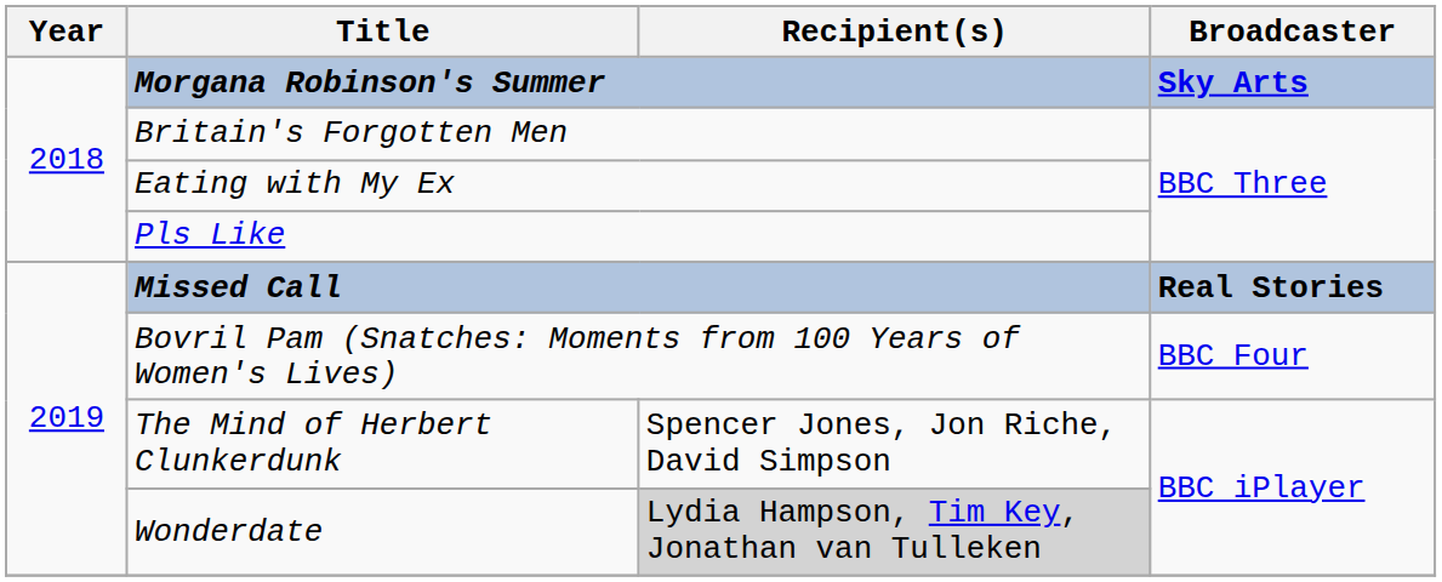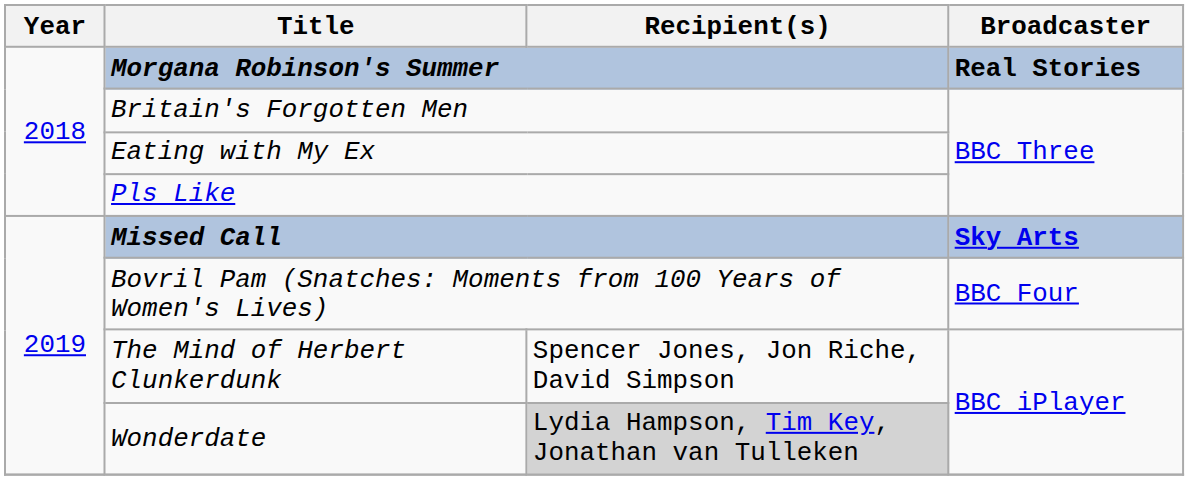Morgana Robinson's Summer | Broadcaster: Sky Arts -> Real Stories
Missed Call | Broadcaster: Real Stories -> Sky Arts
